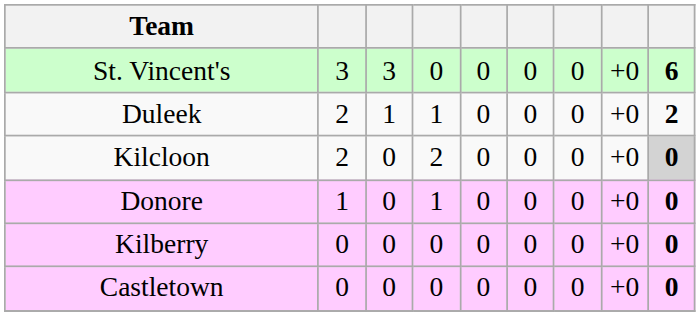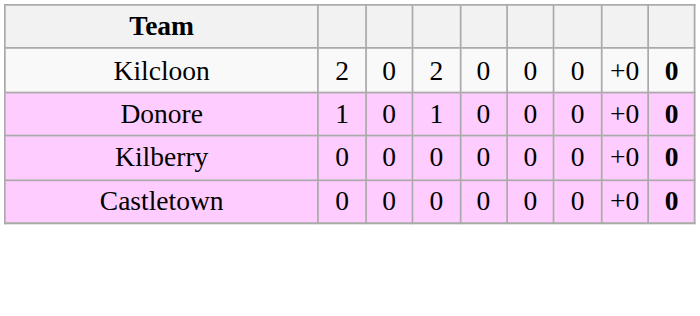- row: St. Vincent's | 3 | 3 | 0 | 0 | 0 | 0 | +0 | 6
- row: Duleek | 2 | 1 | 1 | 0 | 0 | 0 | +0 | 2
Kilcloon | column 9: lightgrey background -> no background
